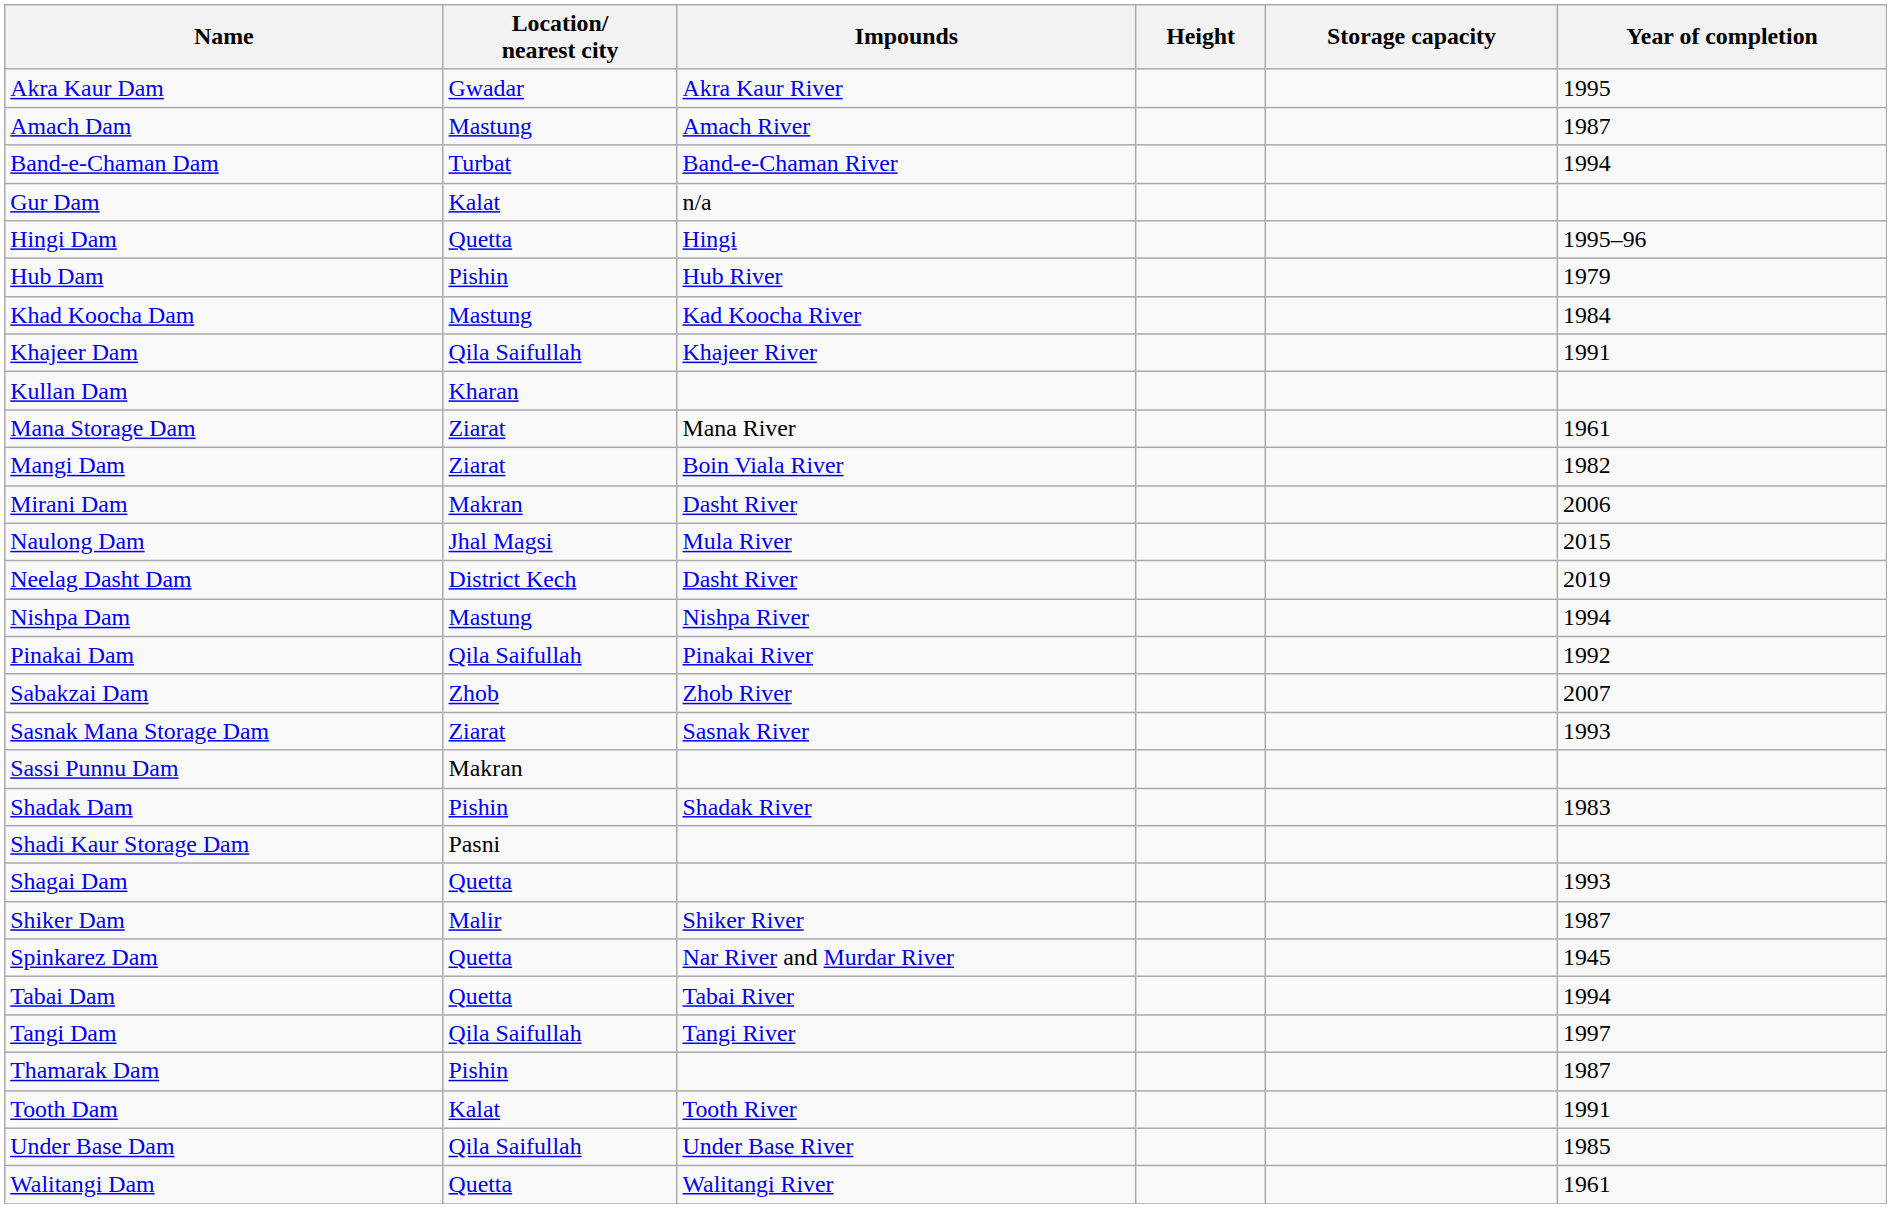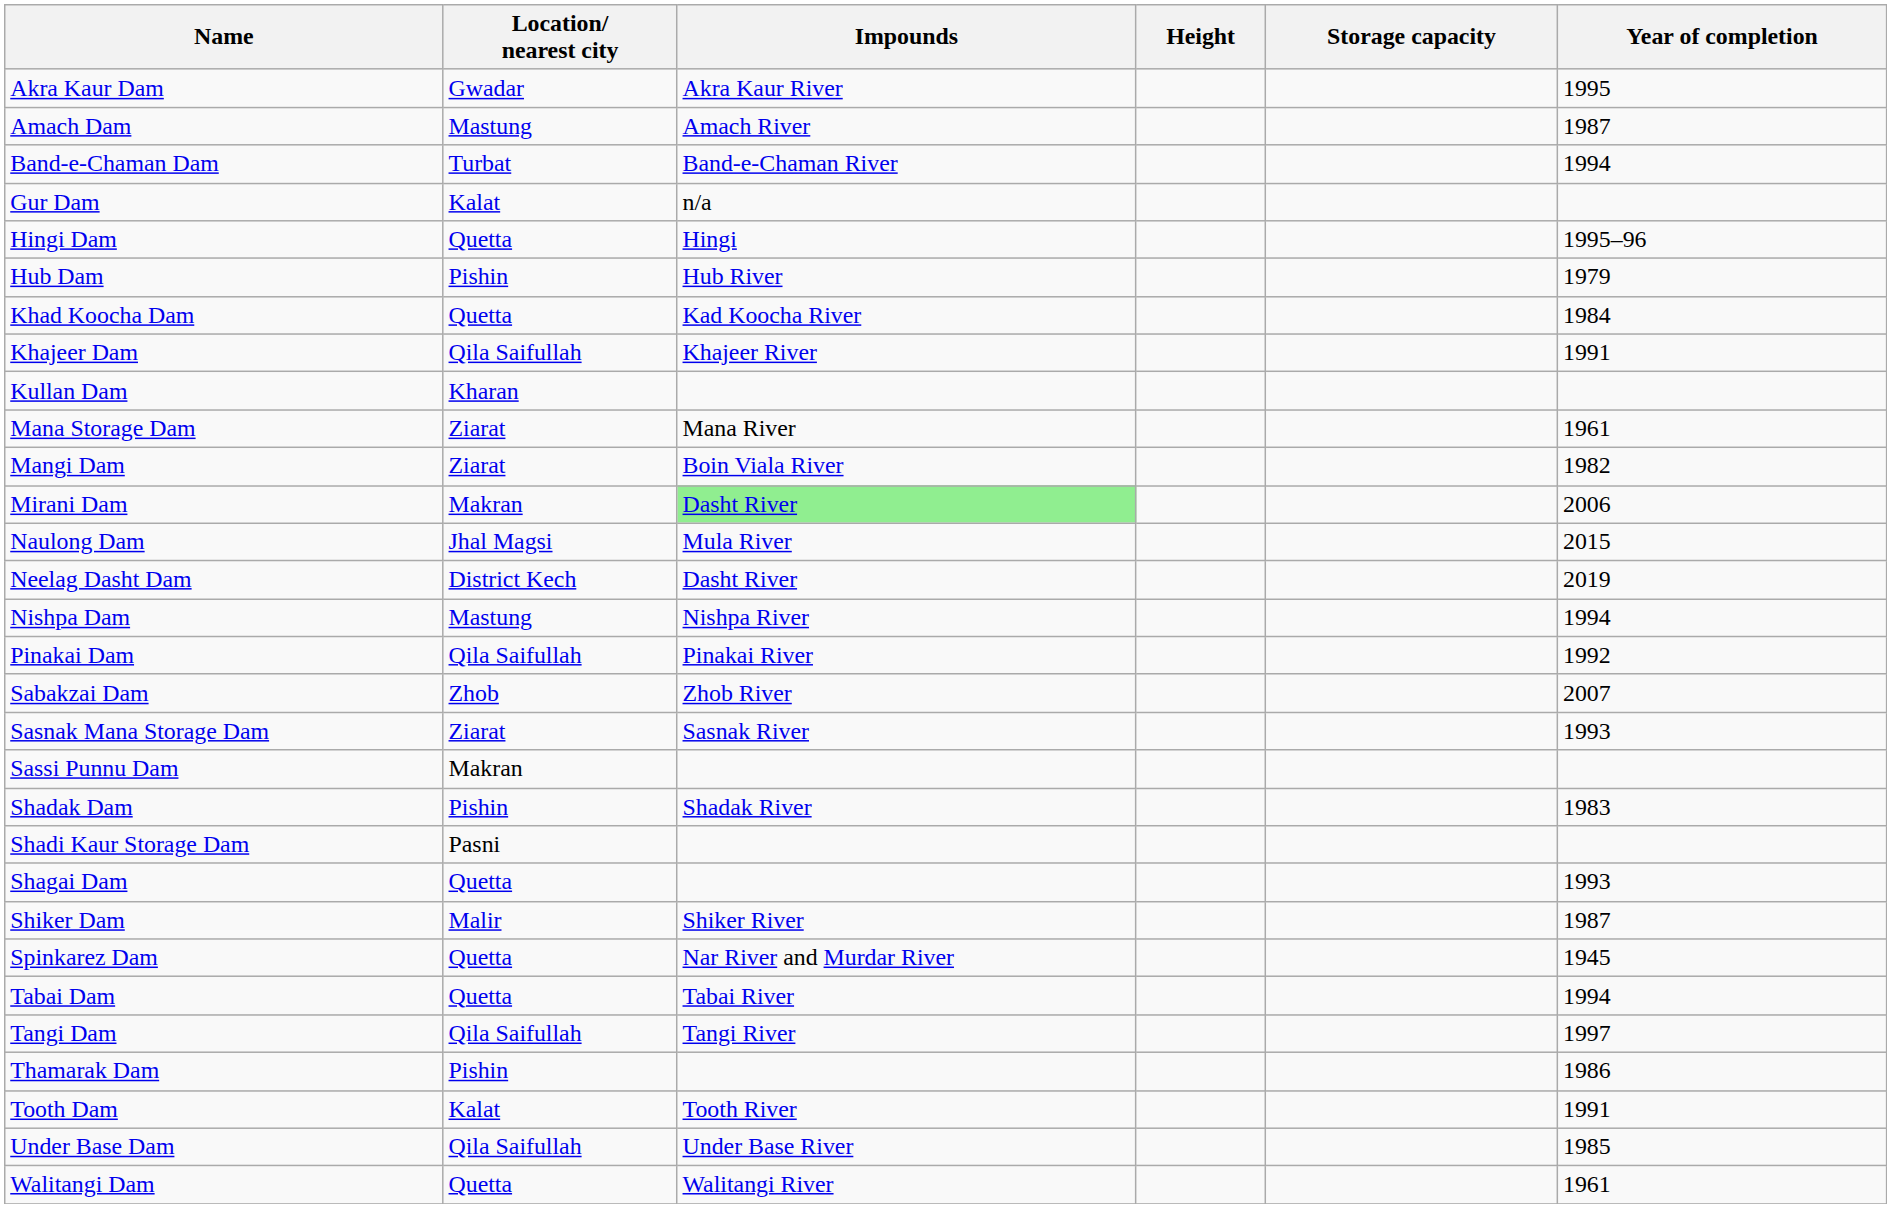Khad Koocha Dam | Location/ nearest city: Mastung -> Quetta
Mirani Dam | Impounds: no background -> lightgreen background
Thamarak Dam | Year of completion: 1987 -> 1986
